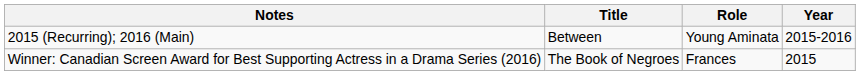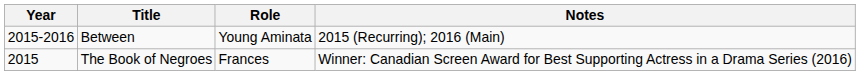columns swapped: Year <-> Notes
